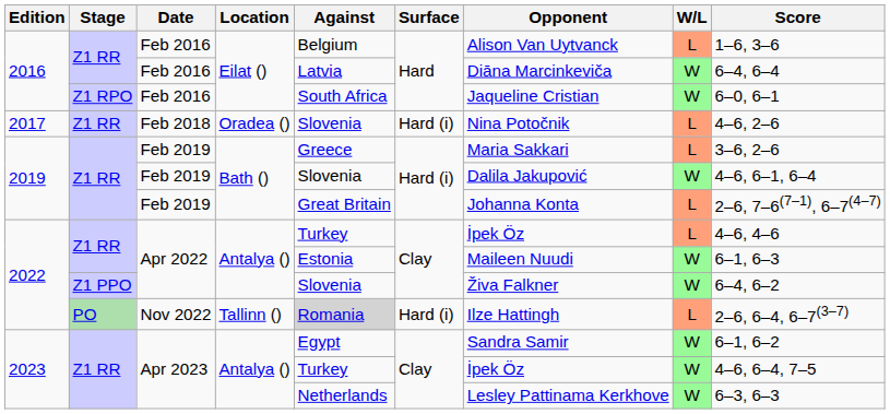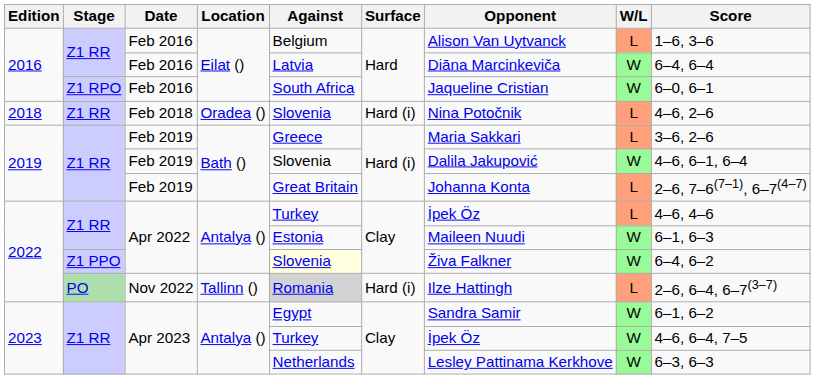Feb 2018 | Edition: 2017 -> 2018
Z1 PPO / Apr 2022 | Against: no background -> lightyellow background
